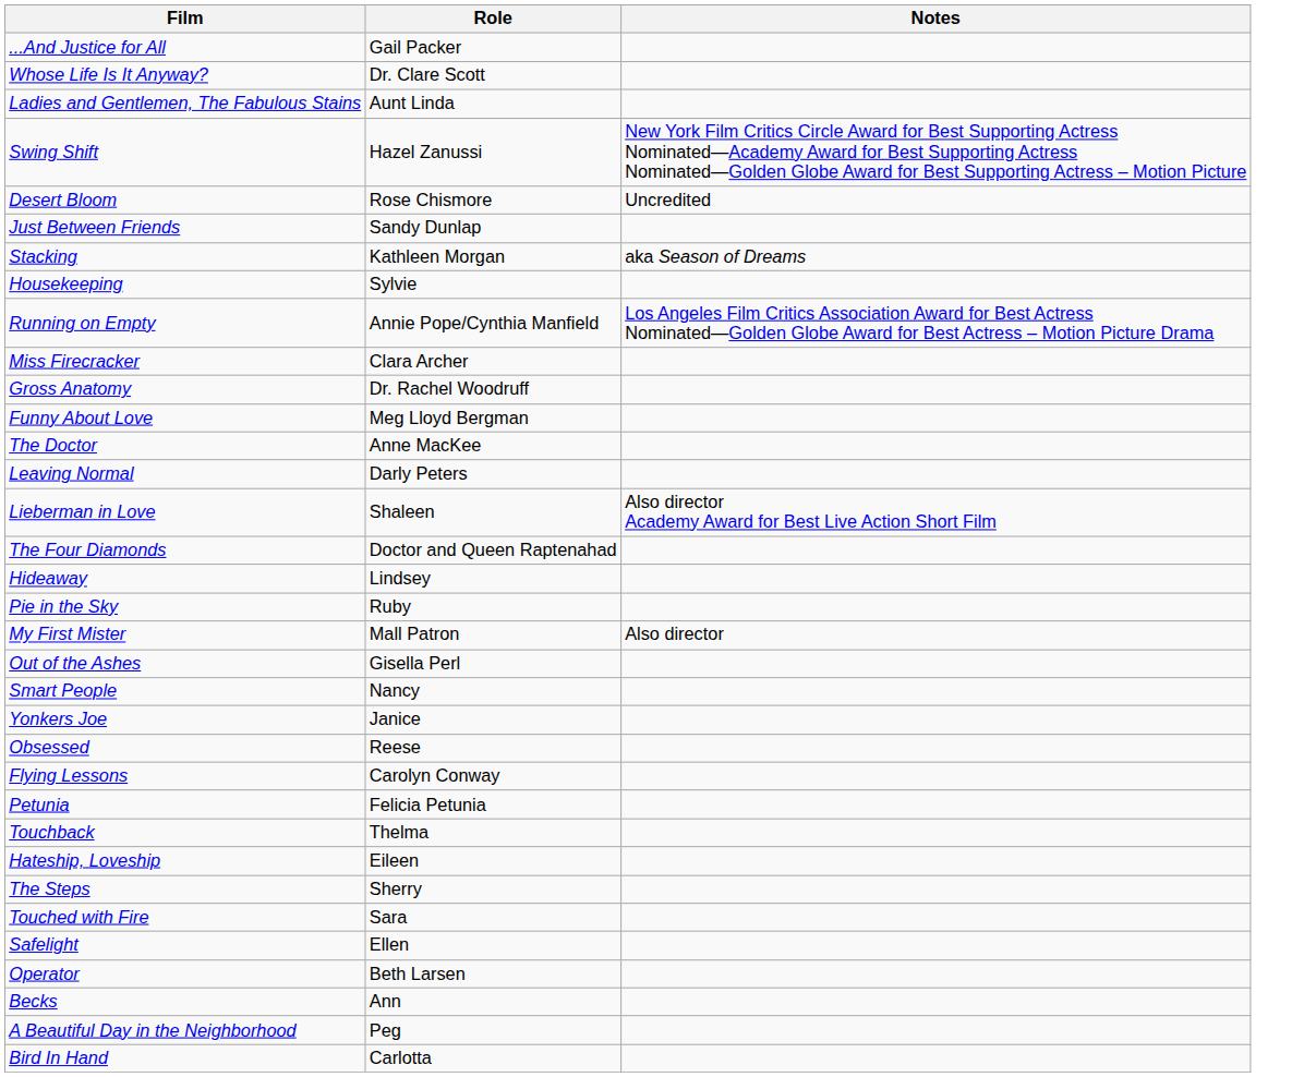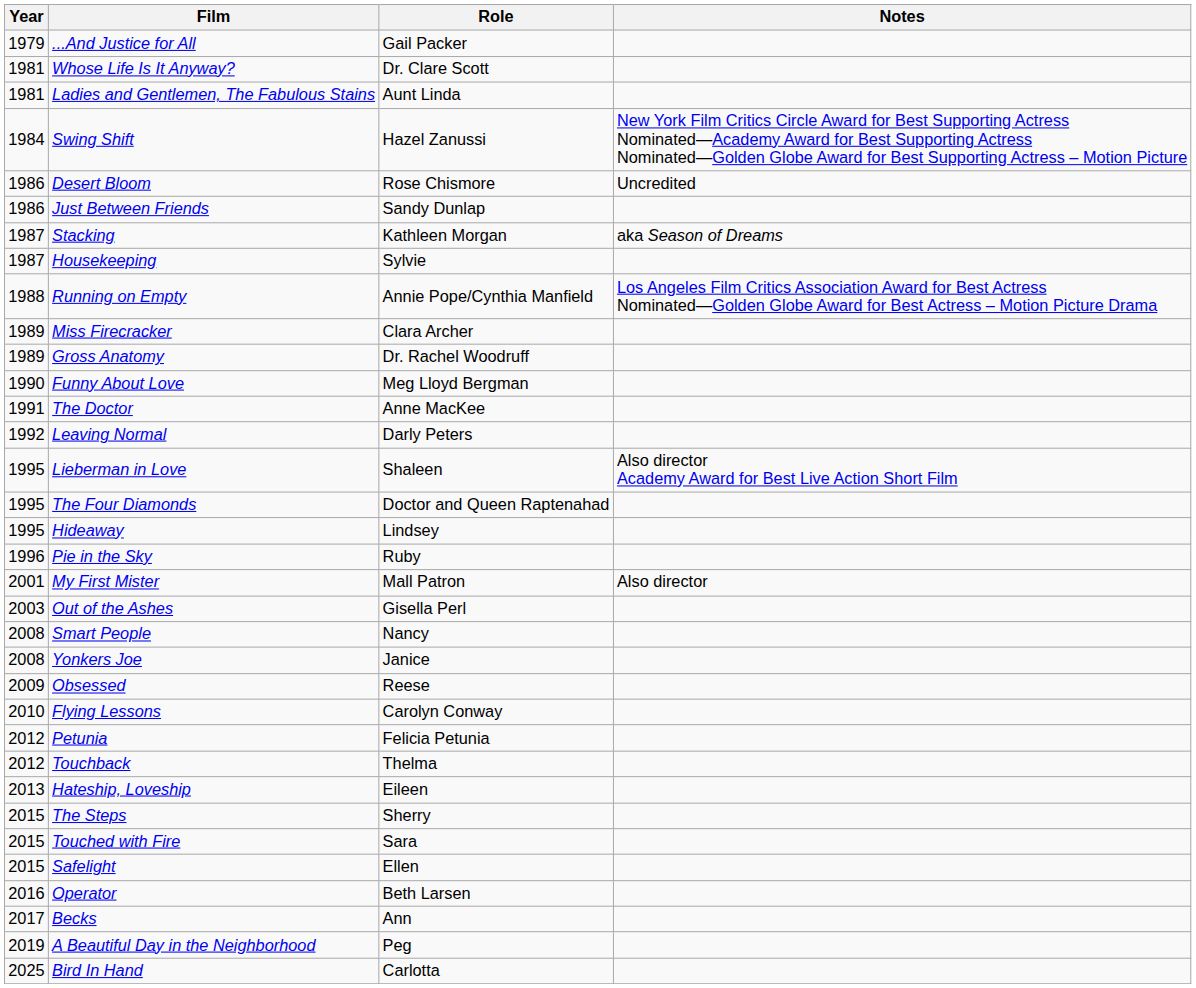+ column: Year | 1979 | 1981 | 1981 | 1984 | 1986 | 1986 | 1987 | 1987 | 1988 | 1989 | 1989 | 1990 | 1991 | 1992 | 1995 | 1995 | 1995 | 1996 | 2001 | 2003 | 2008 | 2008 | 2009 | 2010 | 2012 | 2012 | 2013 | 2015 | 2015 | 2015 | 2016 | 2017 | 2019 | 2025
